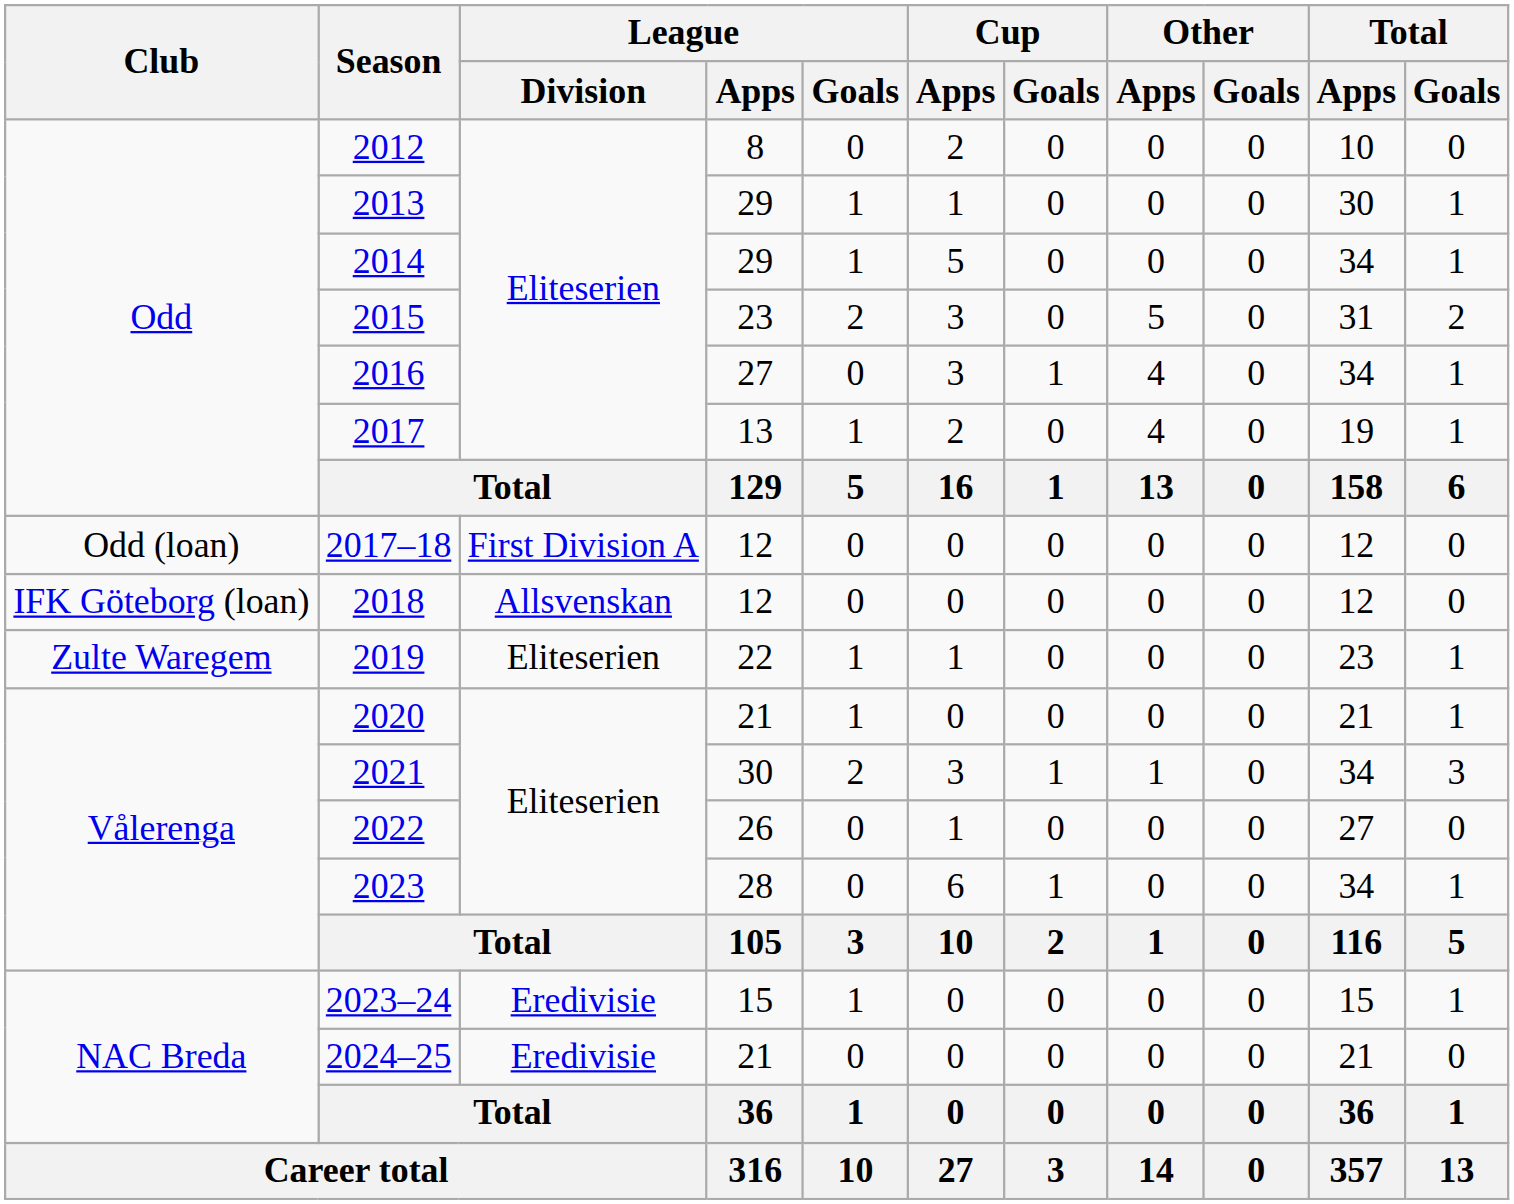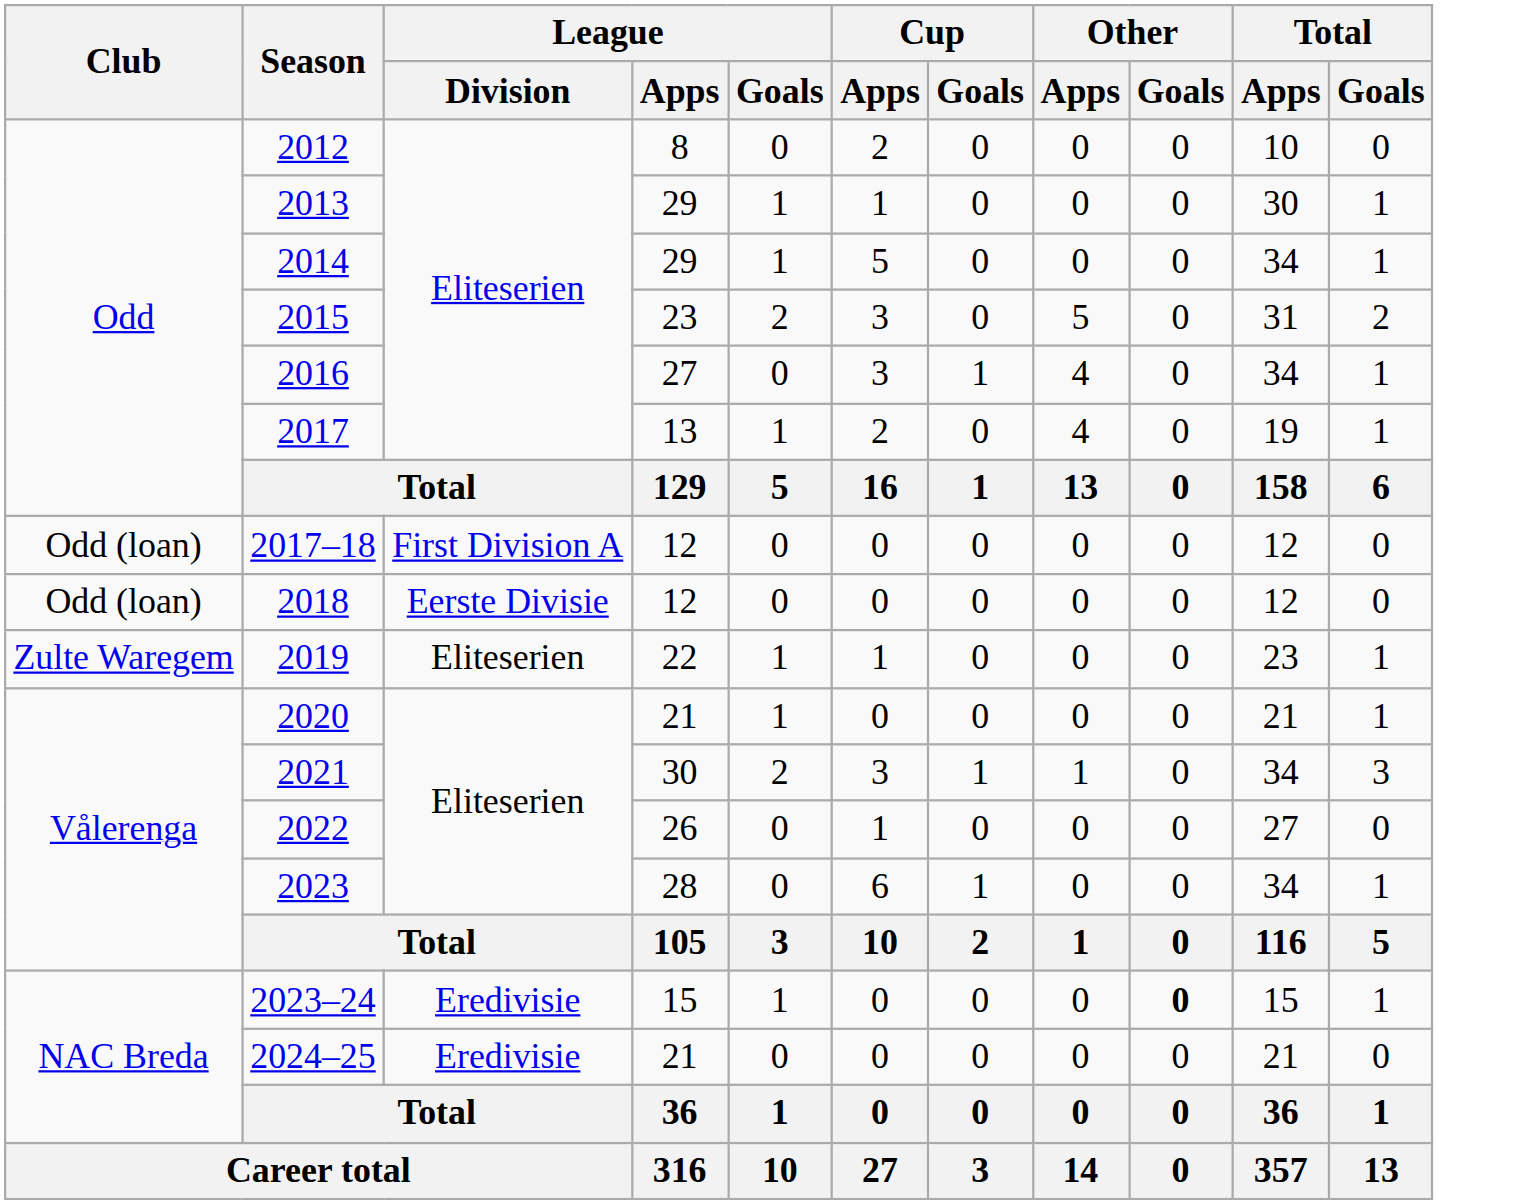2018 | Club: IFK Göteborg (loan) -> Odd (loan)
2018 | League / Division: Allsvenskan -> Eerste Divisie
2023–24 | Other / Goals: normal -> bold
